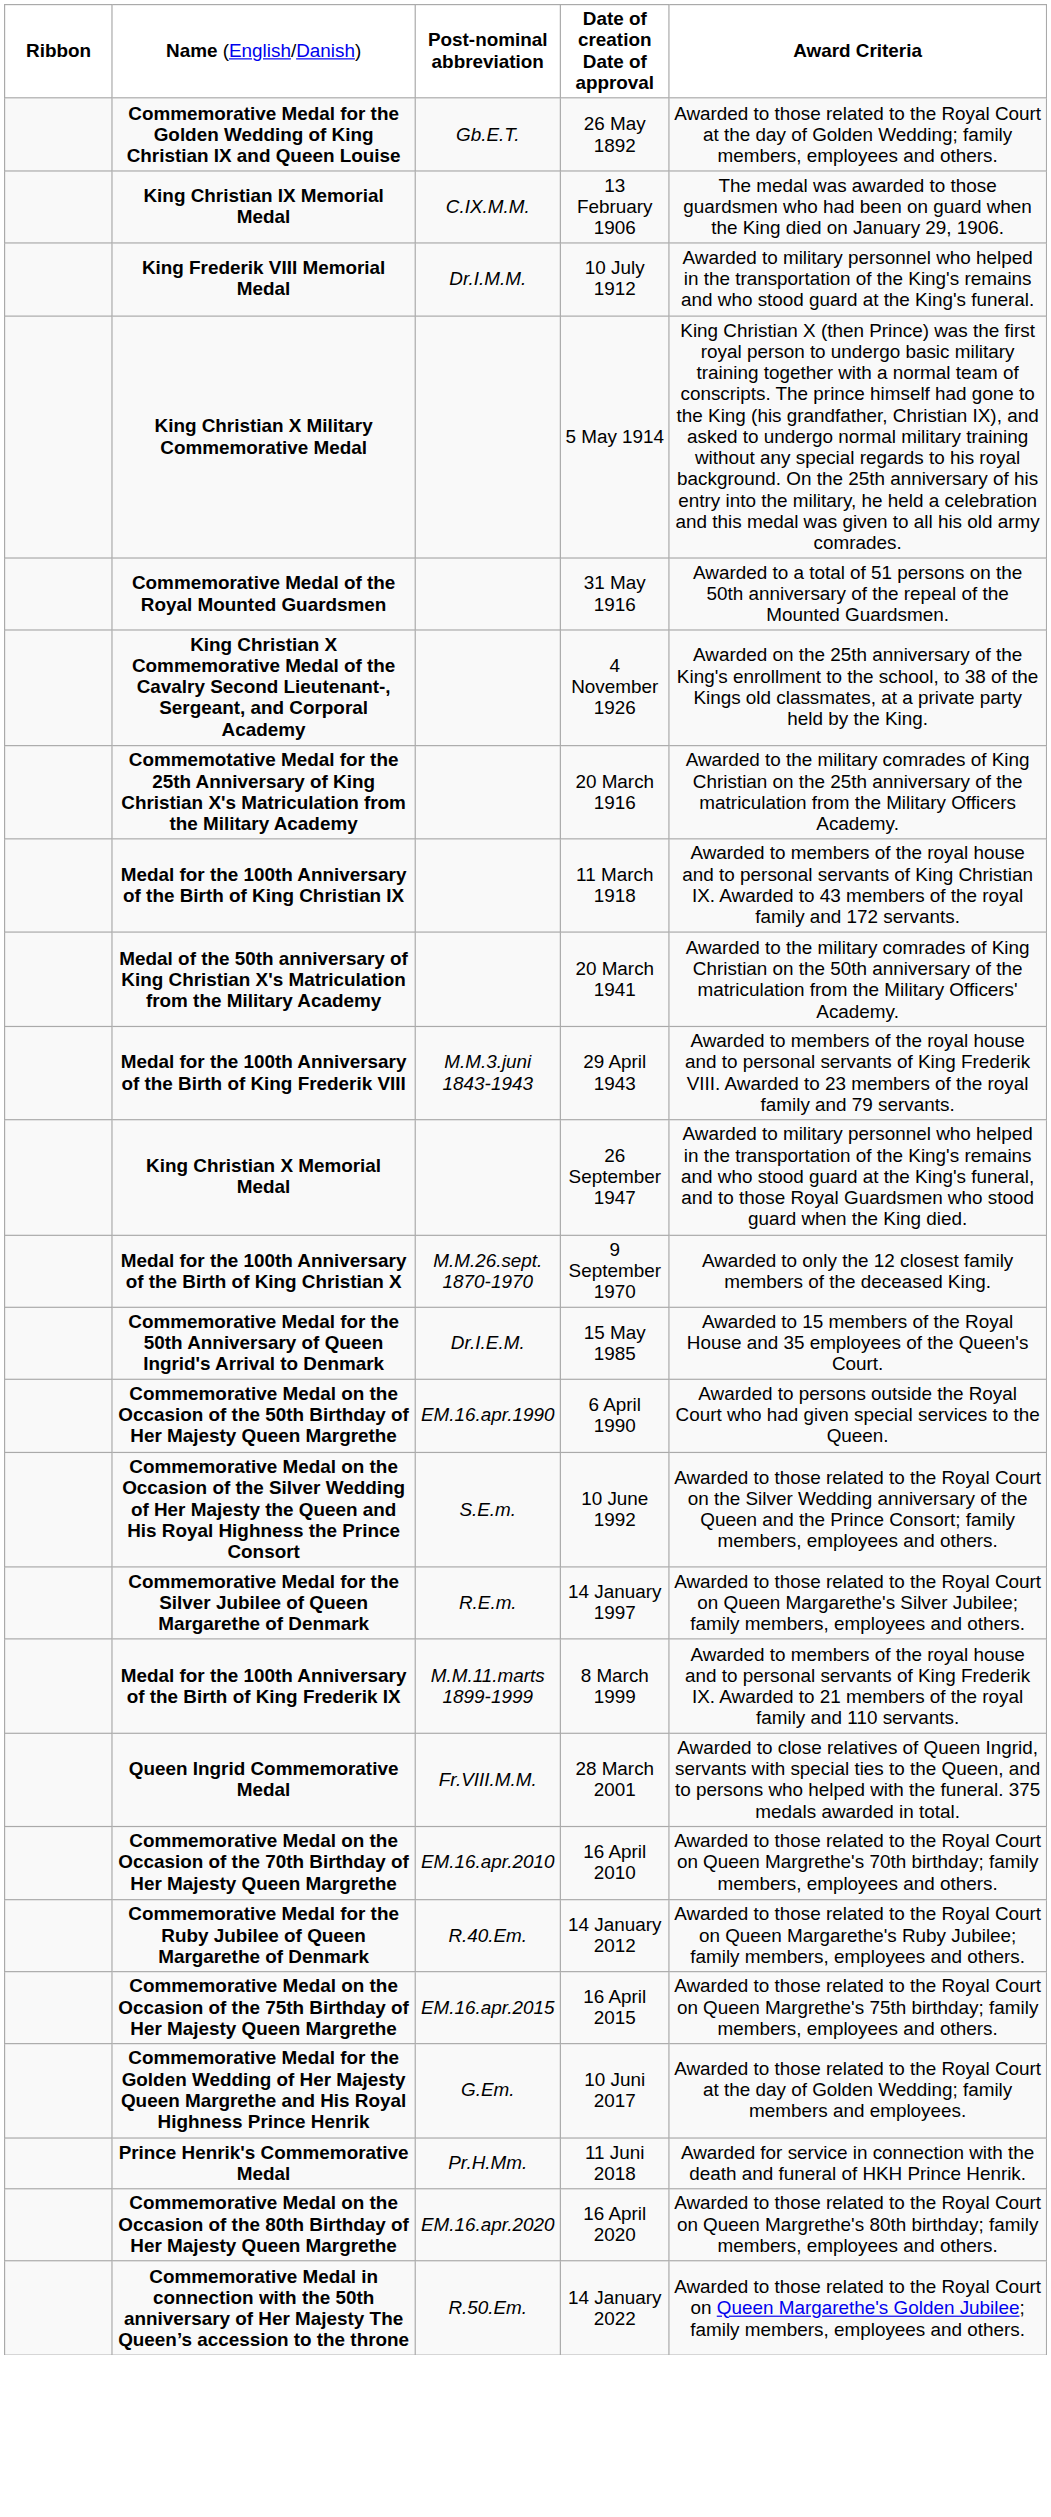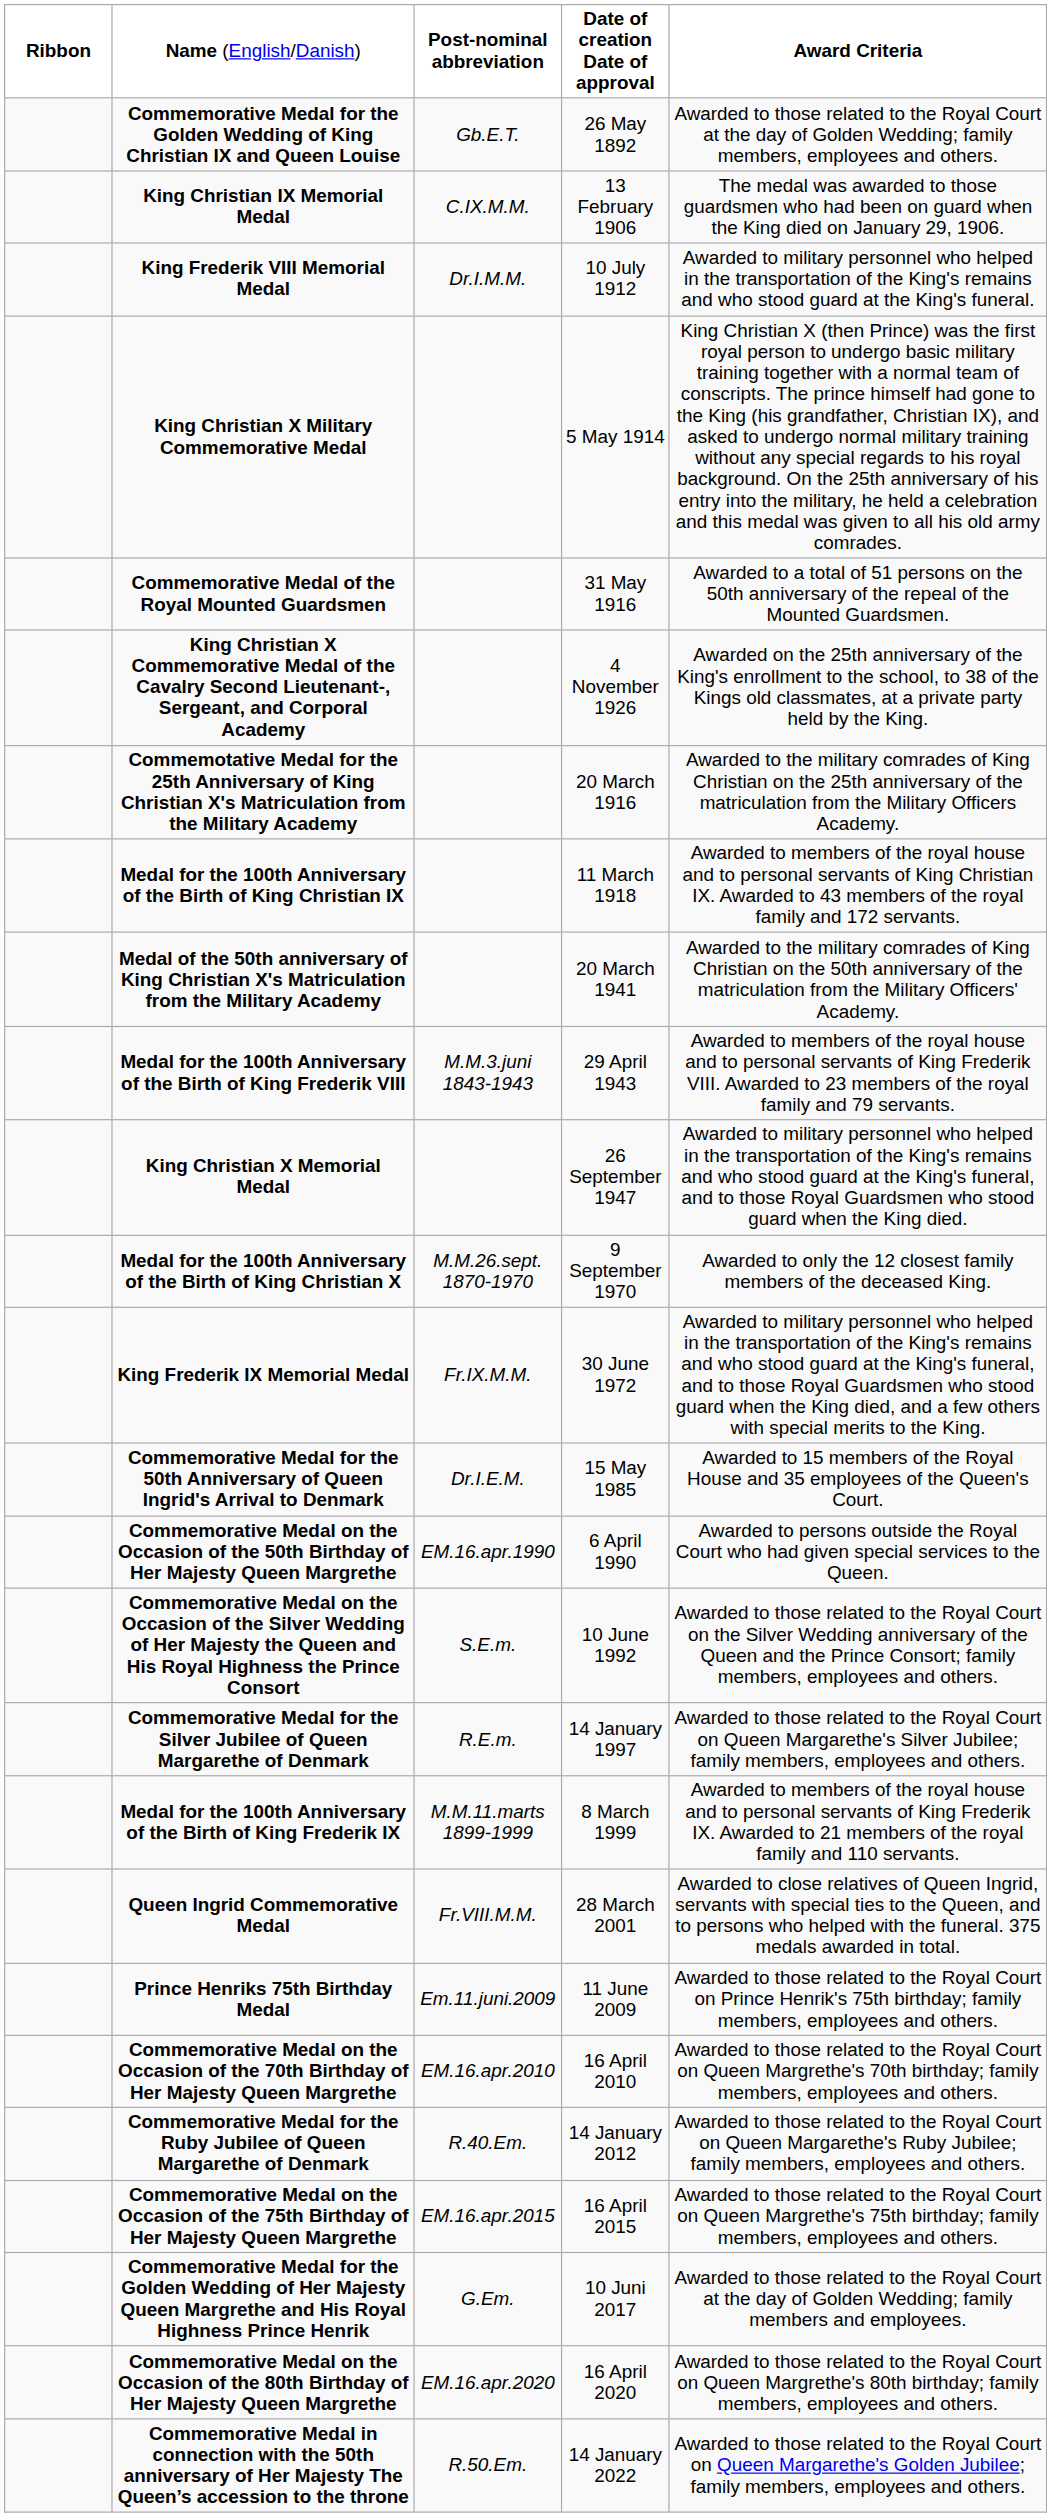+ row: King Frederik IX Memorial Medal | Fr.IX.M.M. | 30 June 1972 | Awarded to military personnel who helped in the transportation of the King's remains and who stood guard at the King's funeral, and to those Royal Guardsmen who stood guard when the King died, and a few others with special merits to the King.
+ row: Prince Henriks 75th Birthday Medal | Em.11.juni.2009 | 11 June 2009 | Awarded to those related to the Royal Court on Prince Henrik's 75th birthday; family members, employees and others.
- row: Prince Henrik's Commemorative Medal | Pr.H.Mm. | 11 Juni 2018 | Awarded for service in connection with the death and funeral of HKH Prince Henrik.
